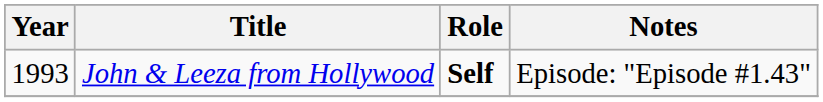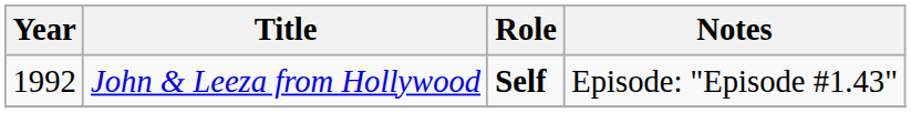John & Leeza from Hollywood | Year: 1993 -> 1992
